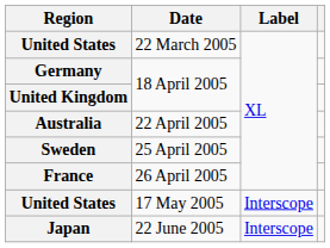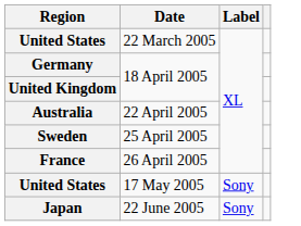United States / 17 May 2005 | Label: Interscope -> Sony
Japan | Label: Interscope -> Sony
